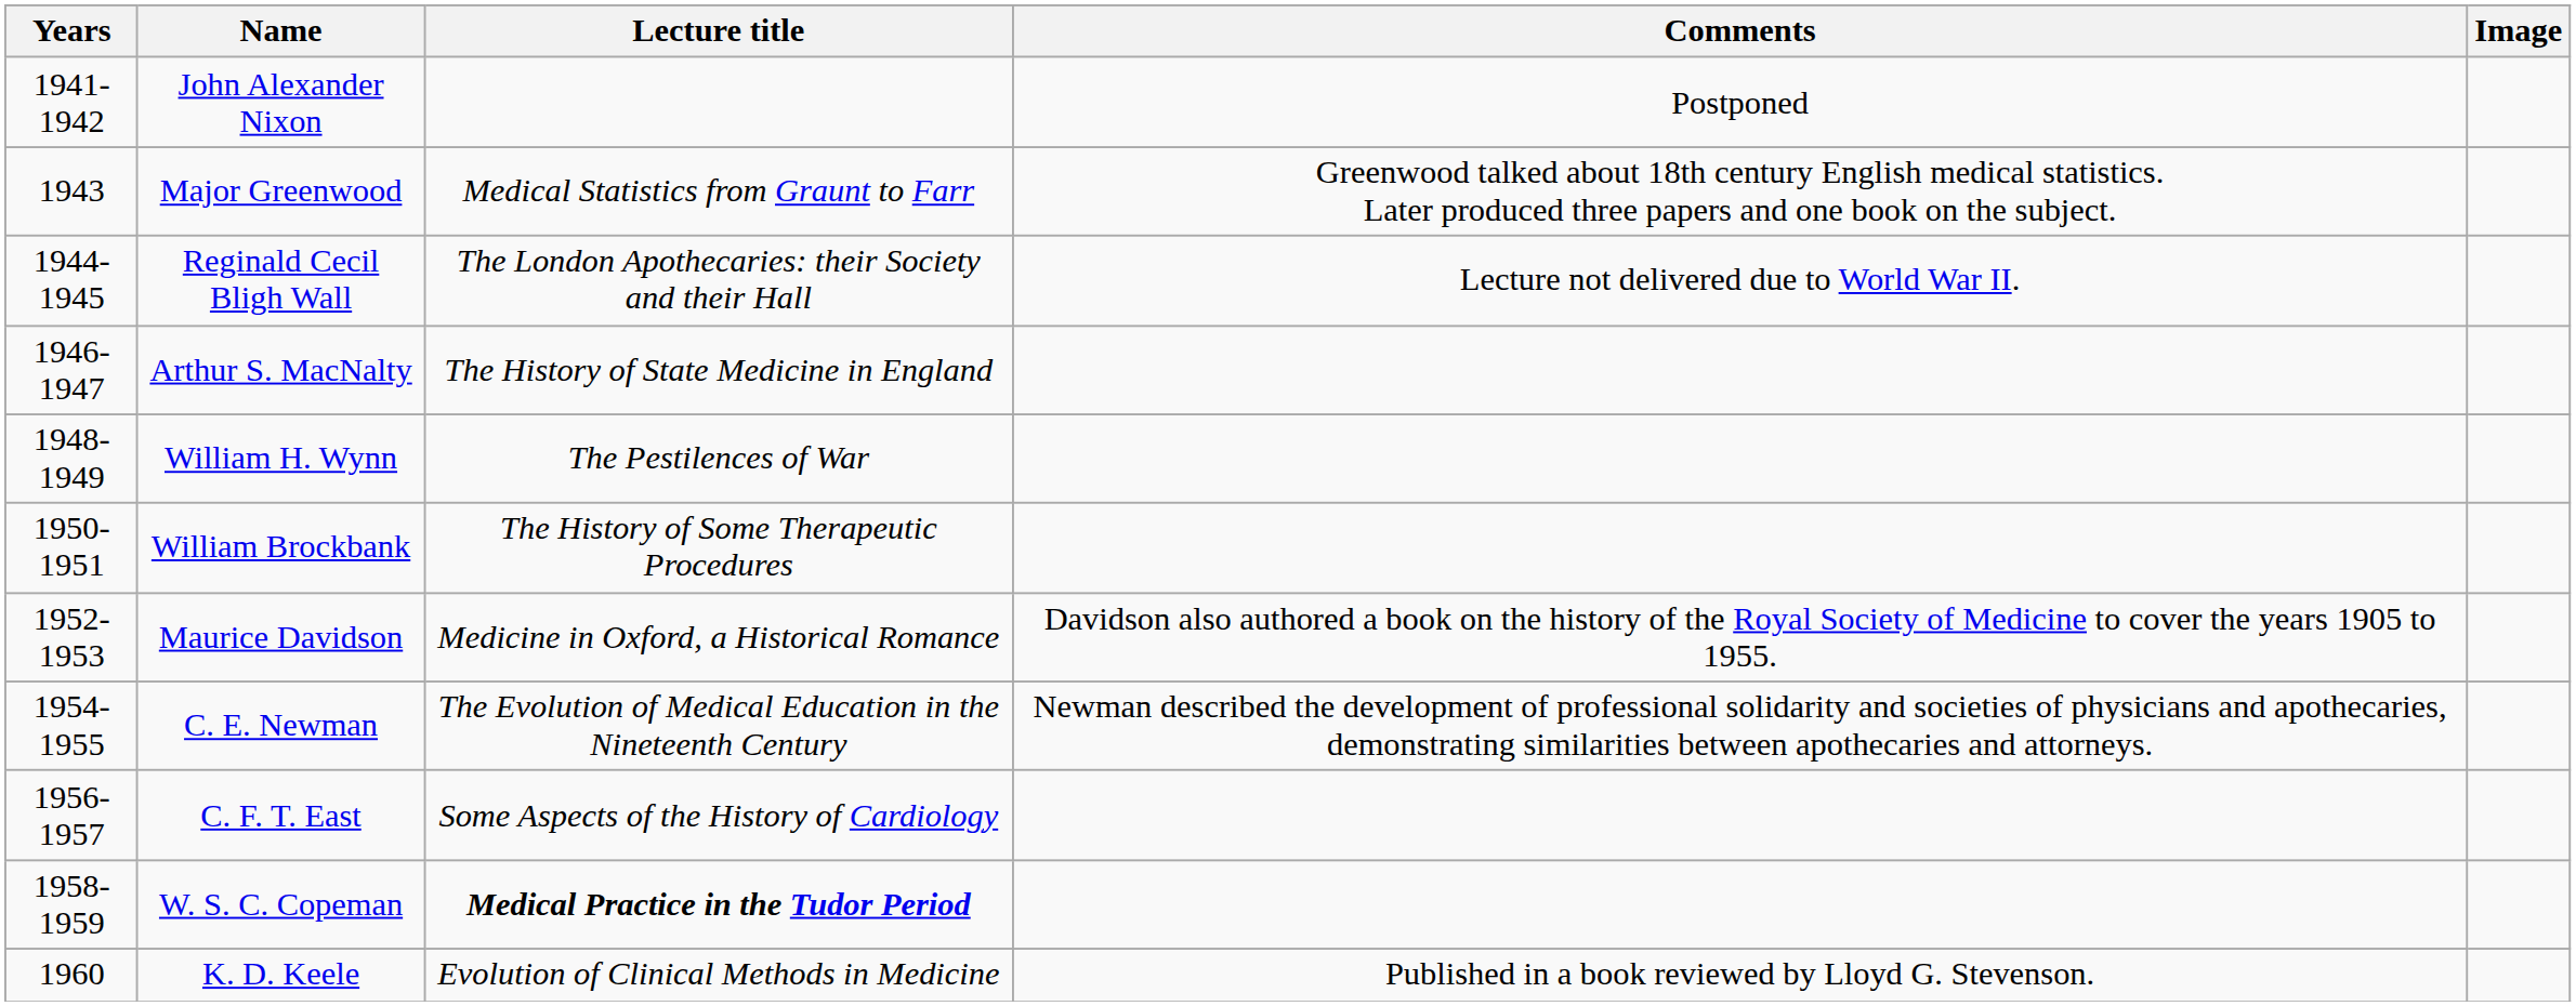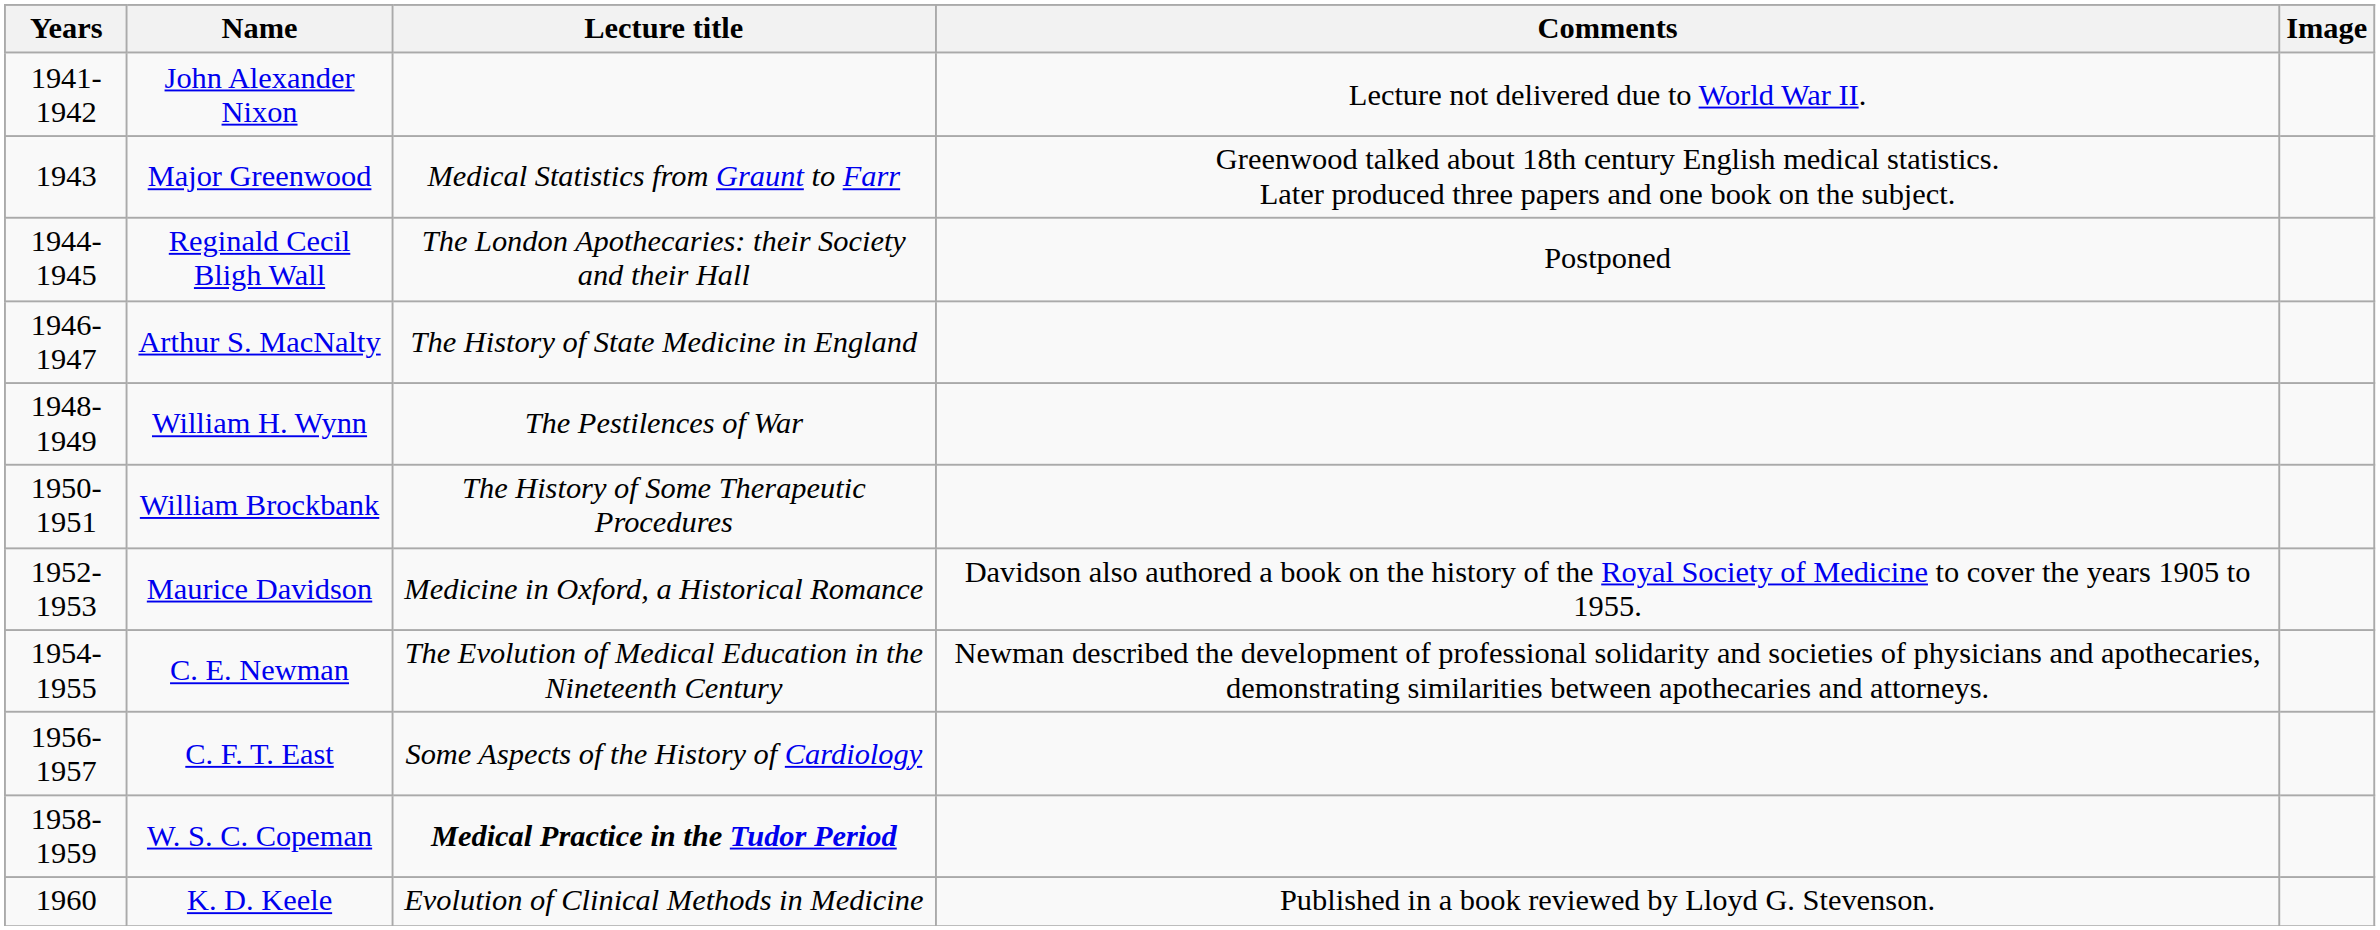John Alexander Nixon | Comments: Postponed -> Lecture not delivered due to World War II.
Reginald Cecil Bligh Wall | Comments: Lecture not delivered due to World War II. -> Postponed
